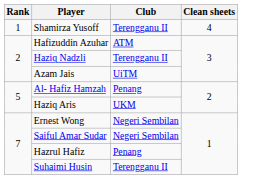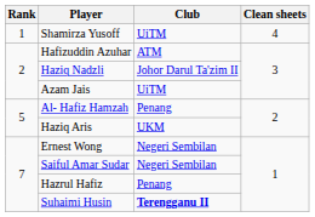Shamirza Yusoff | Club: Terengganu II -> UiTM
Haziq Nadzli | Club: Terengganu II -> Johor Darul Ta'zim II
Suhaimi Husin | Club: normal -> bold
